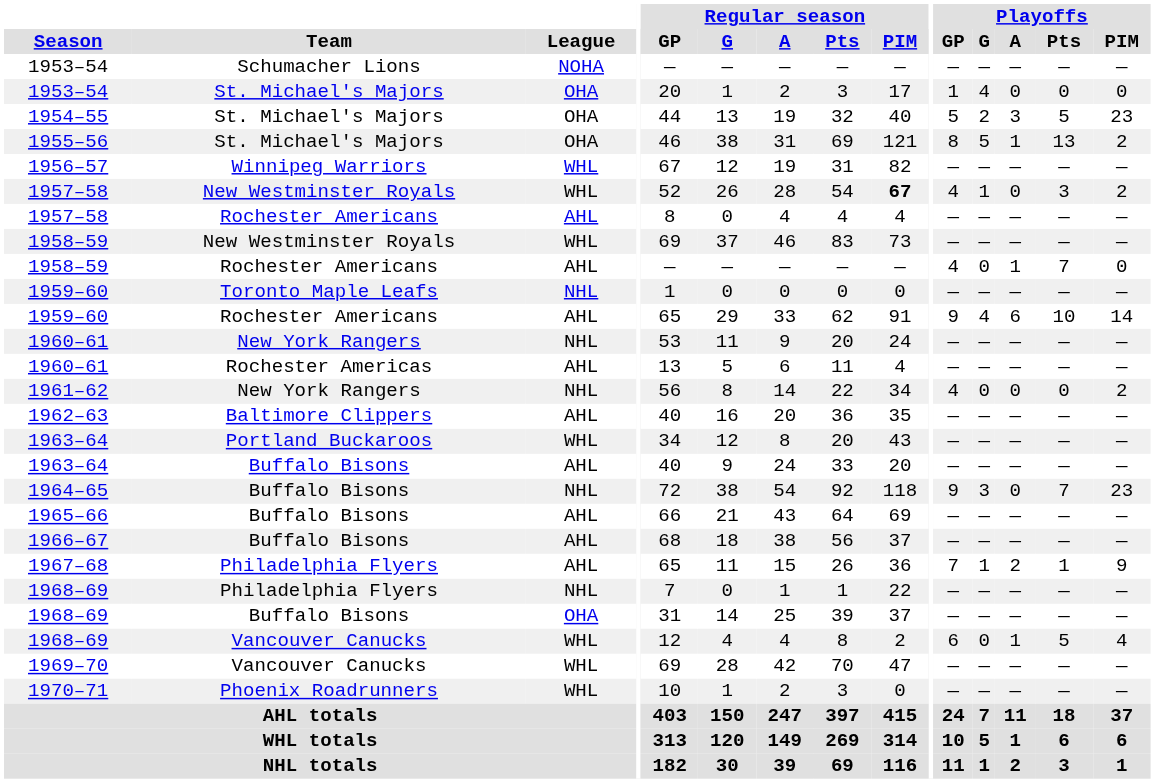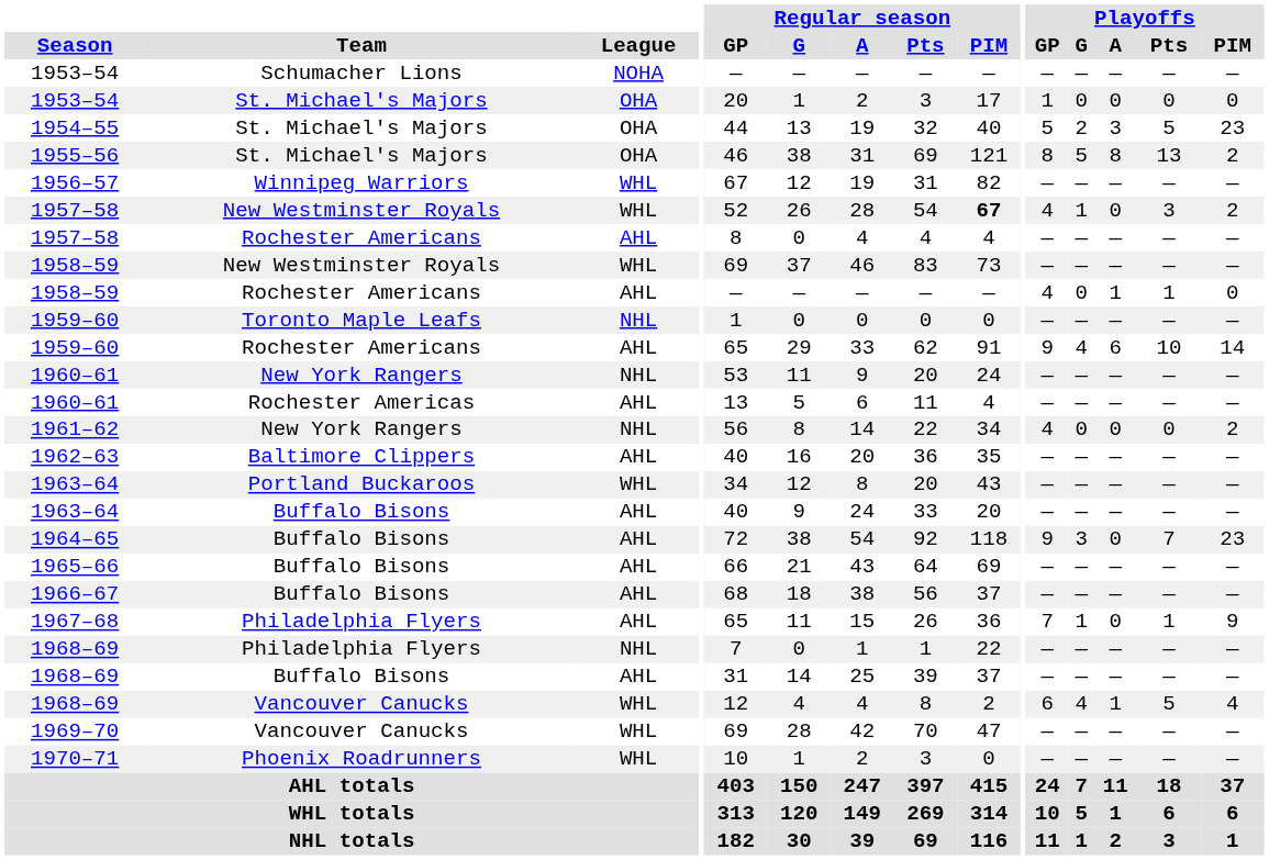1953–54 / St. Michael's Majors | Playoffs / G: 4 -> 0
1955–56 | Playoffs / A: 1 -> 8
1958–59 / Rochester Americans | Playoffs / Pts: 7 -> 1
1964–65 | League: NHL -> AHL
1967–68 | Playoffs / A: 2 -> 0
1968–69 / Buffalo Bisons | League: OHA -> AHL
1968–69 / Vancouver Canucks | Playoffs / G: 0 -> 4
